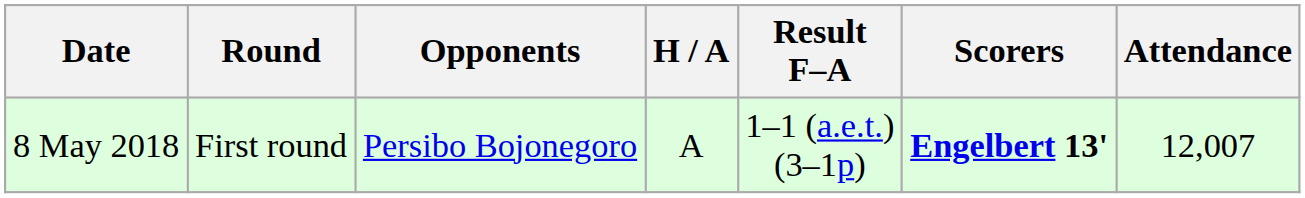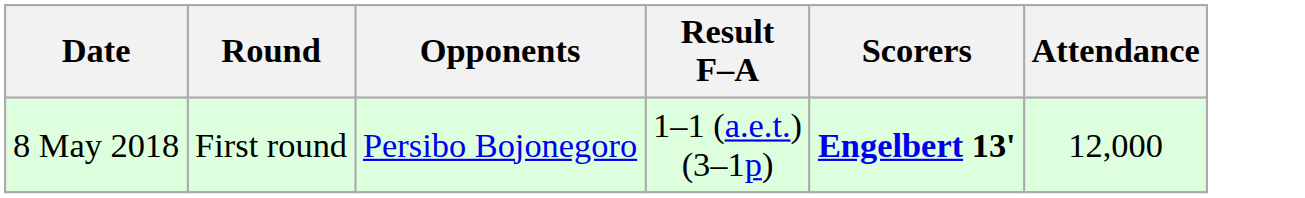- column: H / A | A
8 May 2018 | Attendance: 12,007 -> 12,000
